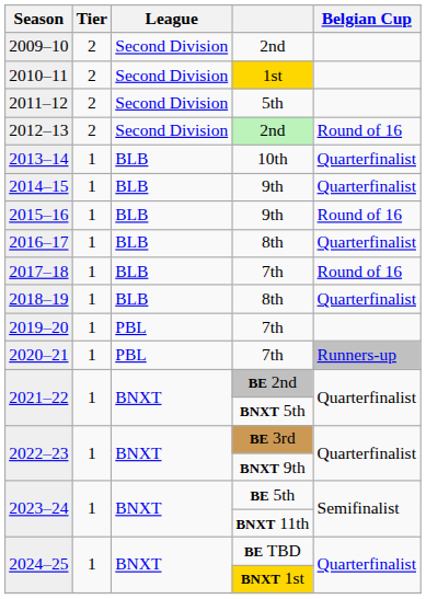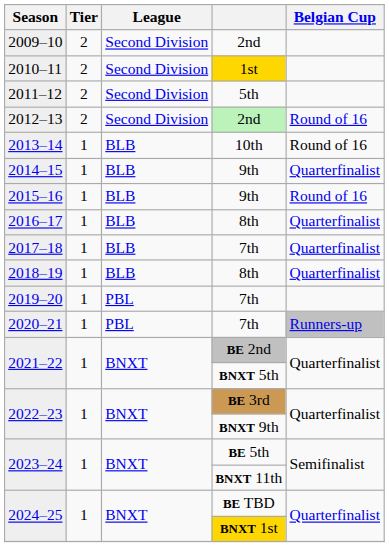2013–14 | Belgian Cup: Quarterfinalist -> Round of 16
2017–18 | Belgian Cup: Round of 16 -> Quarterfinalist
